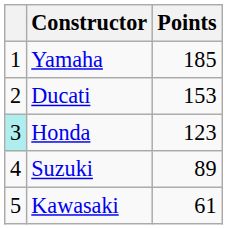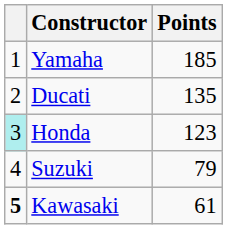Ducati | Points: 153 -> 135
Suzuki | Points: 89 -> 79
Kawasaki | column 1: normal -> bold
